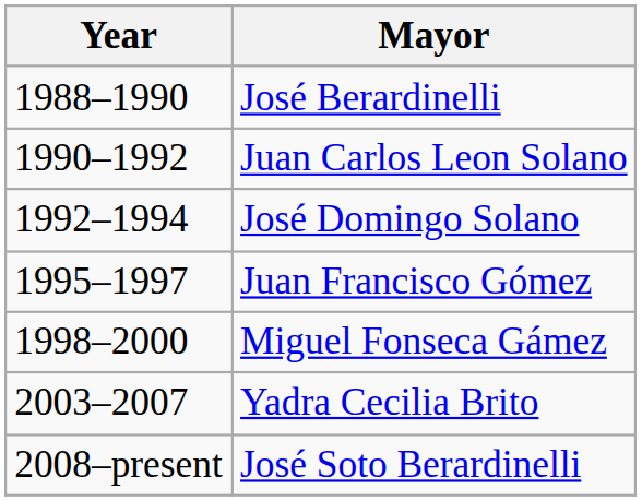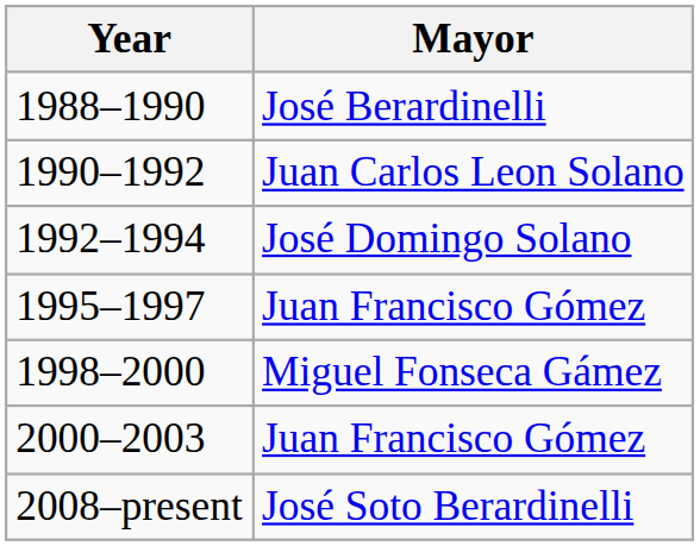+ row: 2000–2003 | Juan Francisco Gómez
- row: 2003–2007 | Yadra Cecilia Brito
